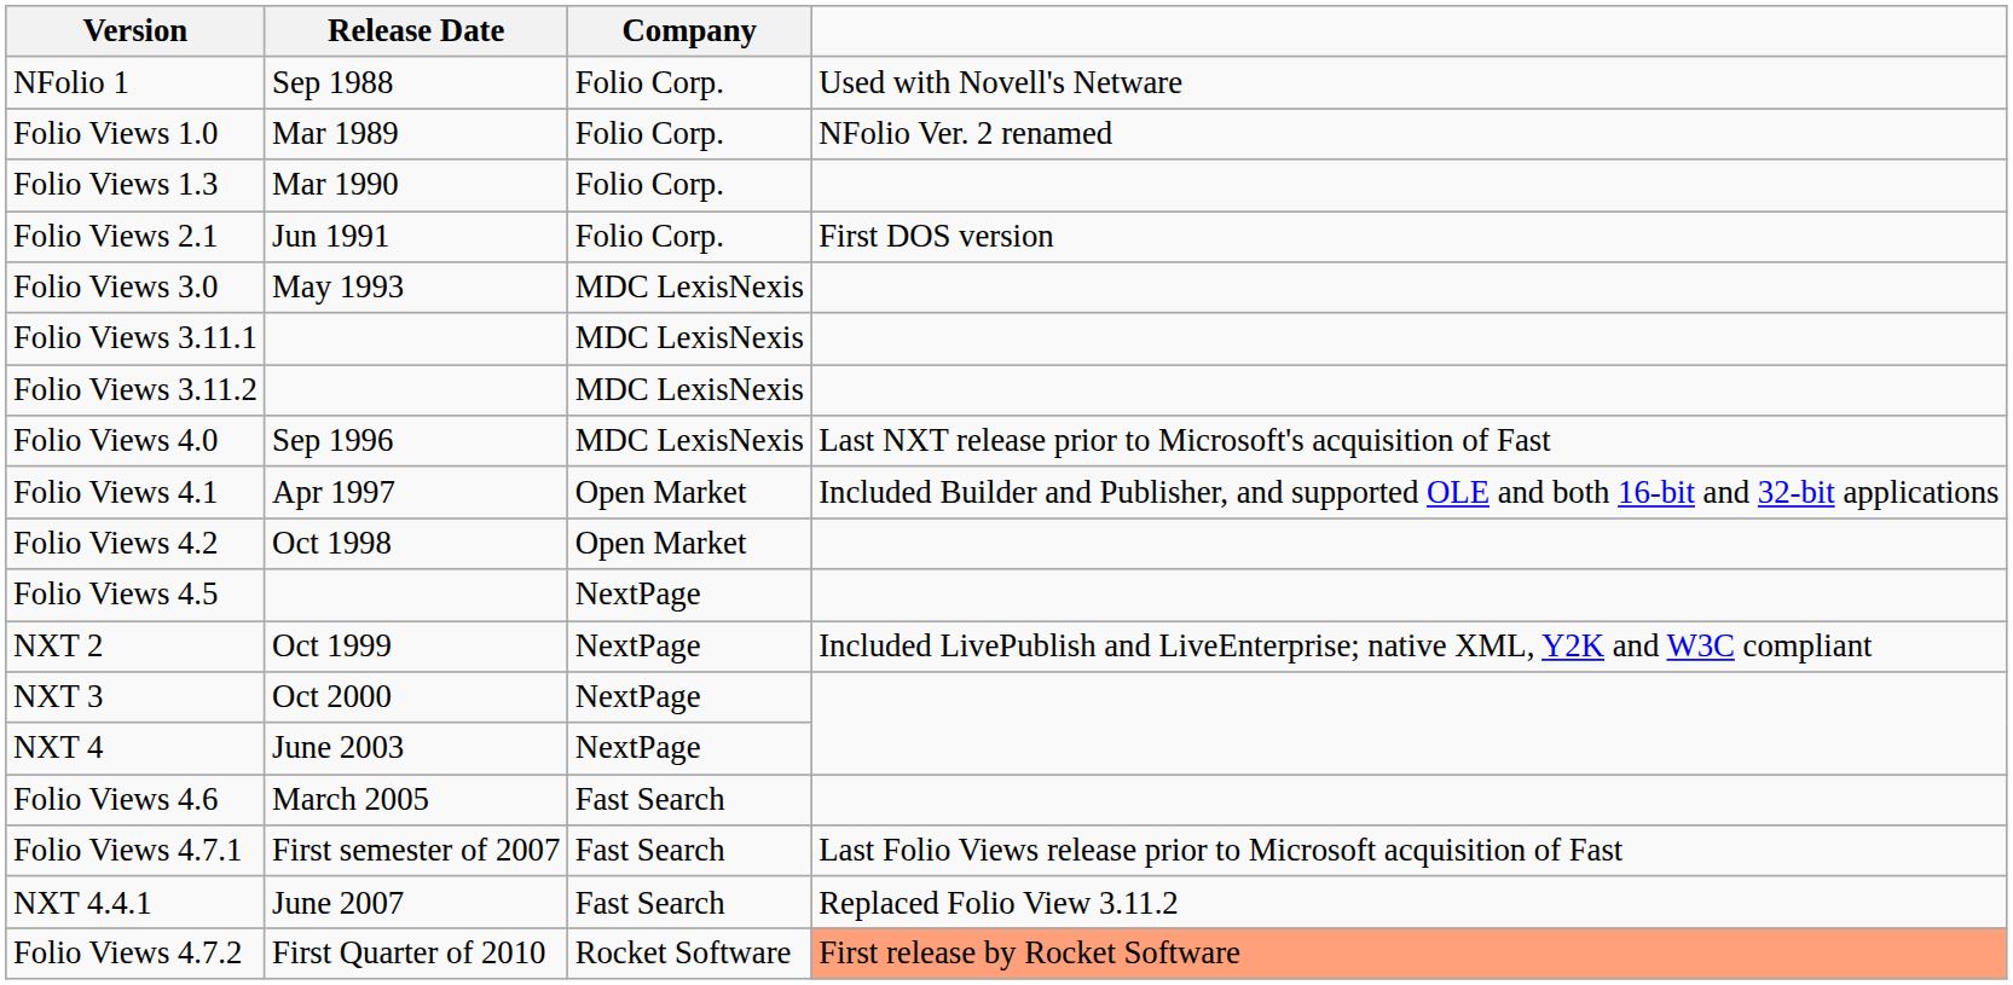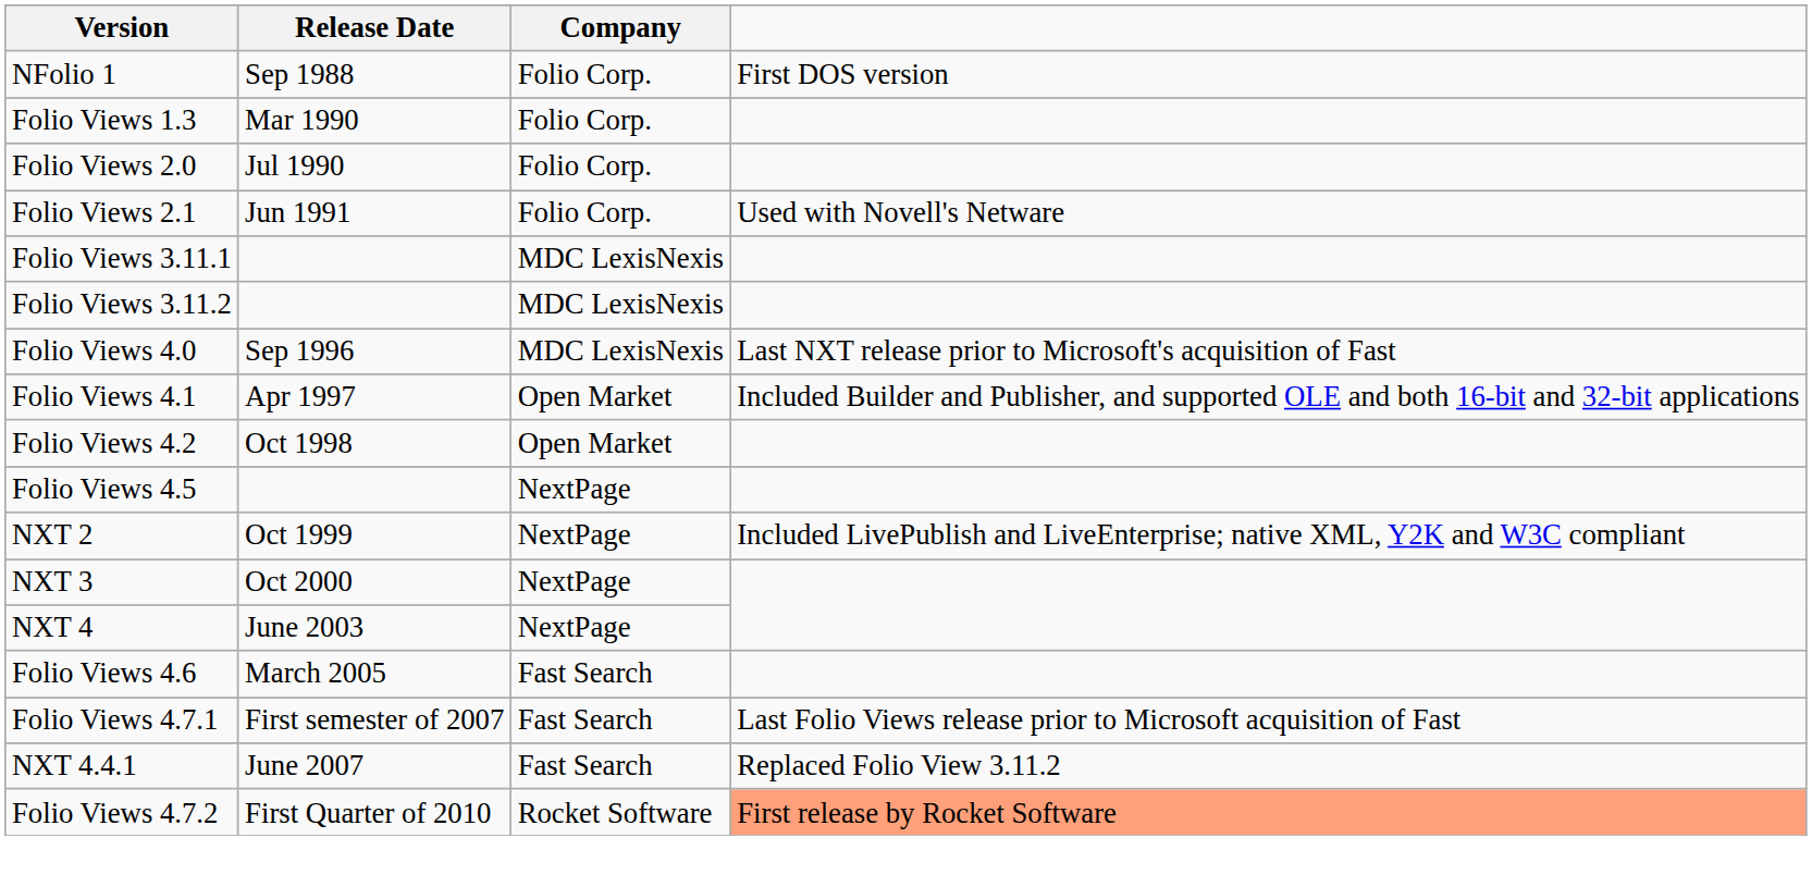NFolio 1 | column 4: Used with Novell's Netware -> First DOS version
- row: Folio Views 1.0 | Mar 1989 | Folio Corp. | NFolio Ver. 2 renamed
+ row: Folio Views 2.0 | Jul 1990 | Folio Corp.
Folio Views 2.1 | column 4: First DOS version -> Used with Novell's Netware
- row: Folio Views 3.0 | May 1993 | MDC LexisNexis
